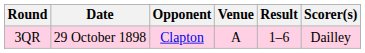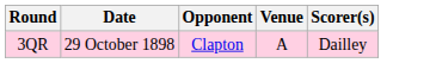- column: Result | 1–6
